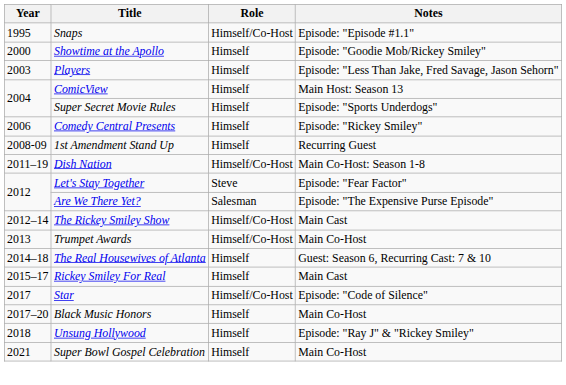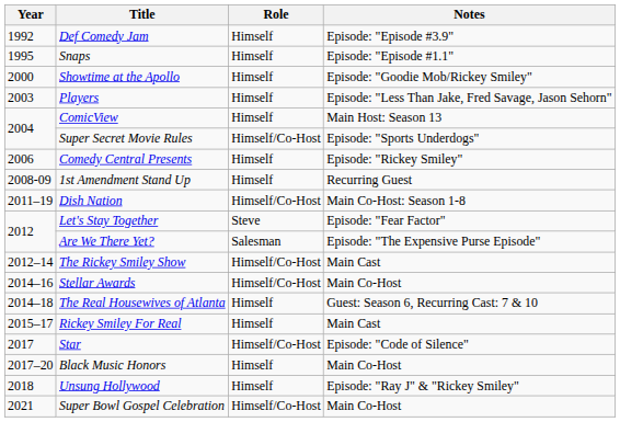+ row: 1992 | Def Comedy Jam | Himself | Episode: "Episode #3.9"
Snaps | Role: Himself/Co-Host -> Himself
Super Secret Movie Rules | Role: Himself -> Himself/Co-Host
- row: 2013 | Trumpet Awards | Himself/Co-Host | Main Co-Host
+ row: 2014–16 | Stellar Awards | Himself/Co-Host | Main Co-Host
Super Bowl Gospel Celebration | Role: Himself -> Himself/Co-Host
